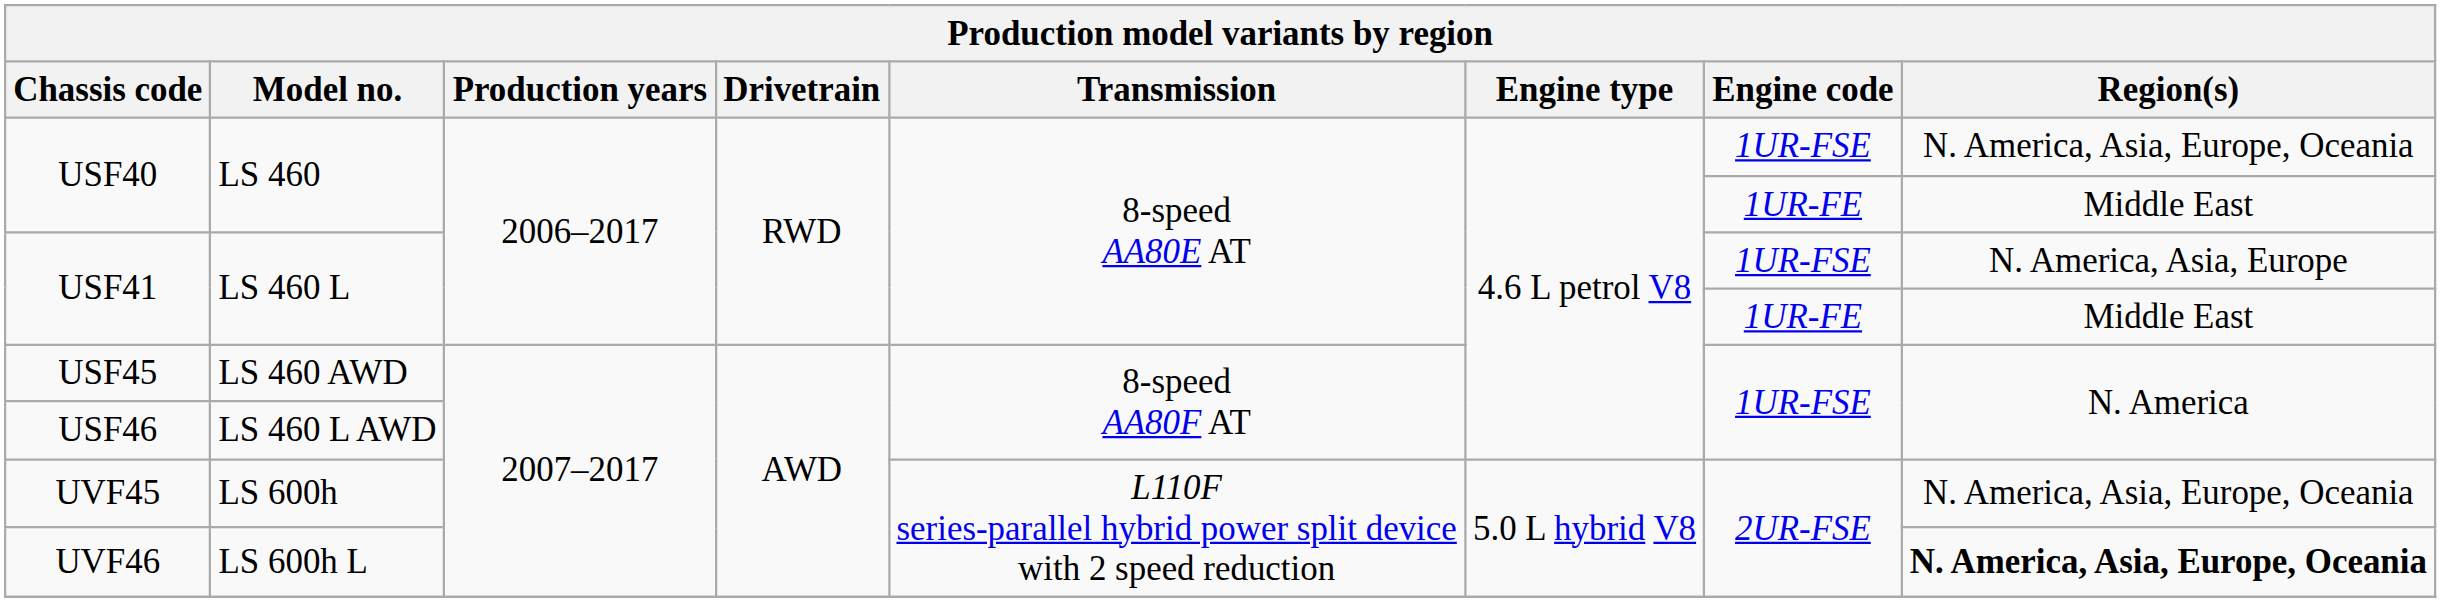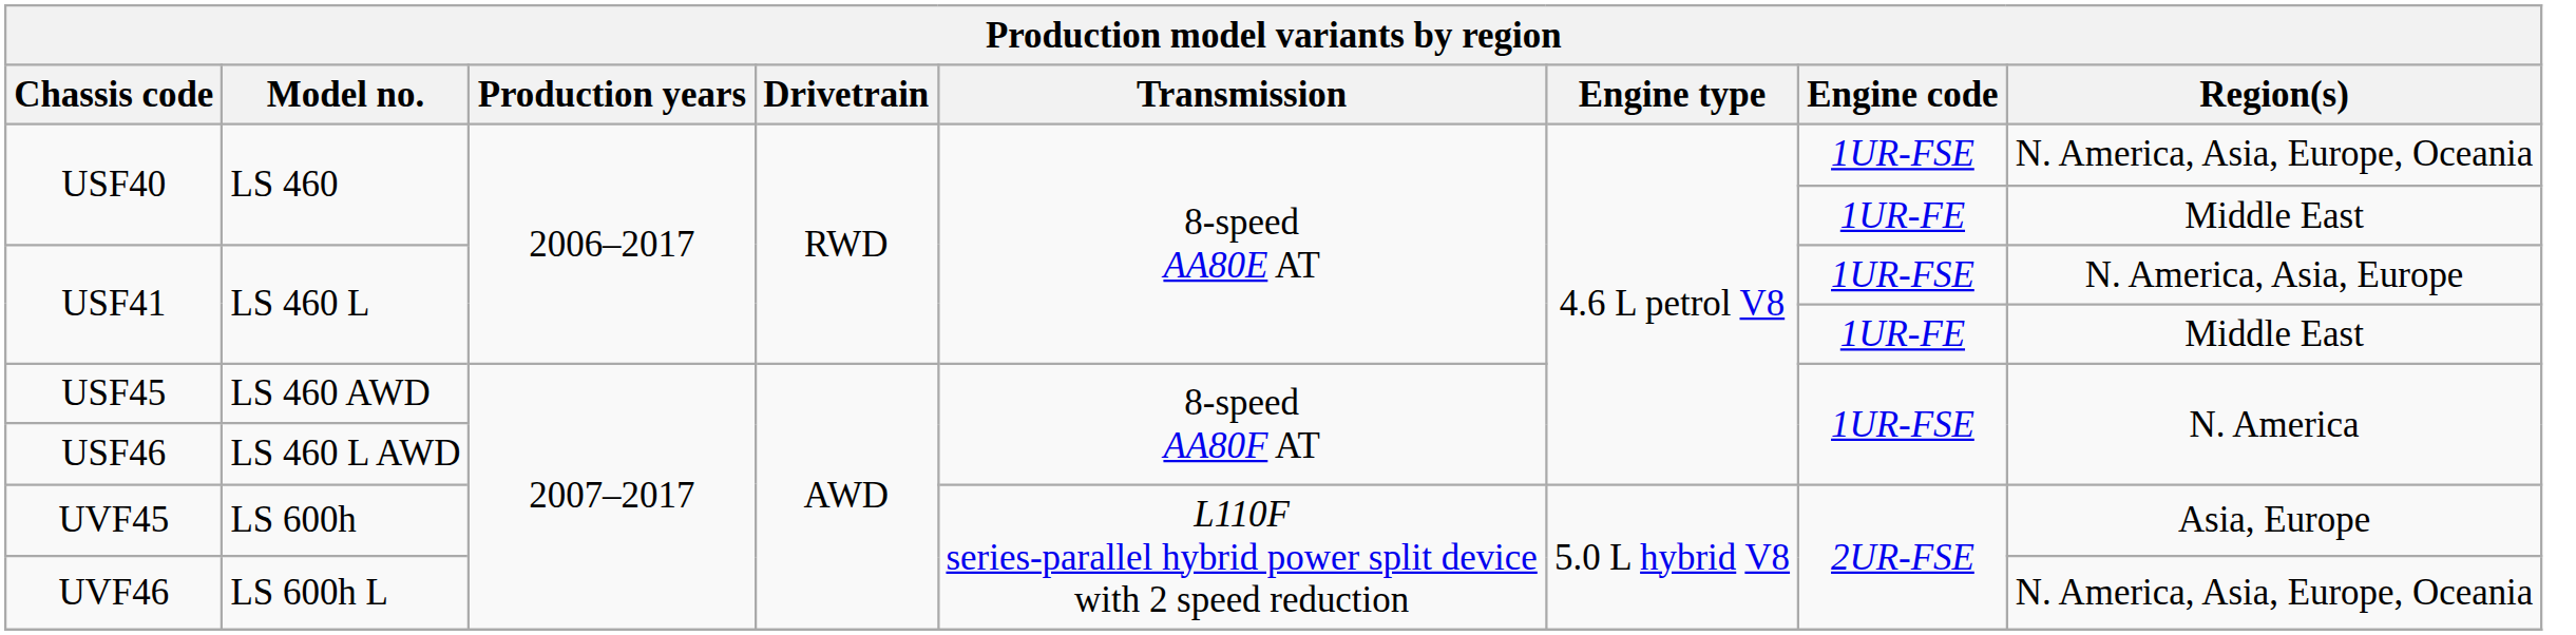UVF45 | Region(s): N. America, Asia, Europe, Oceania -> Asia, Europe
UVF46 | Region(s): bold -> normal
